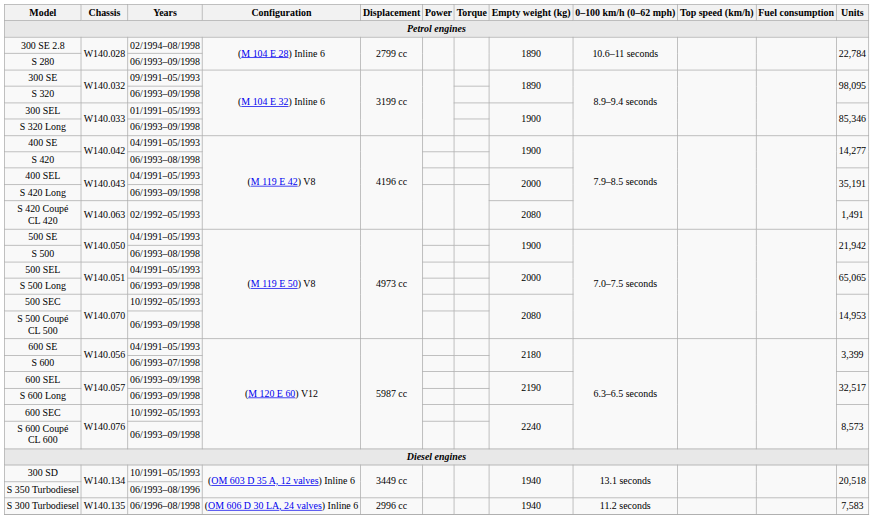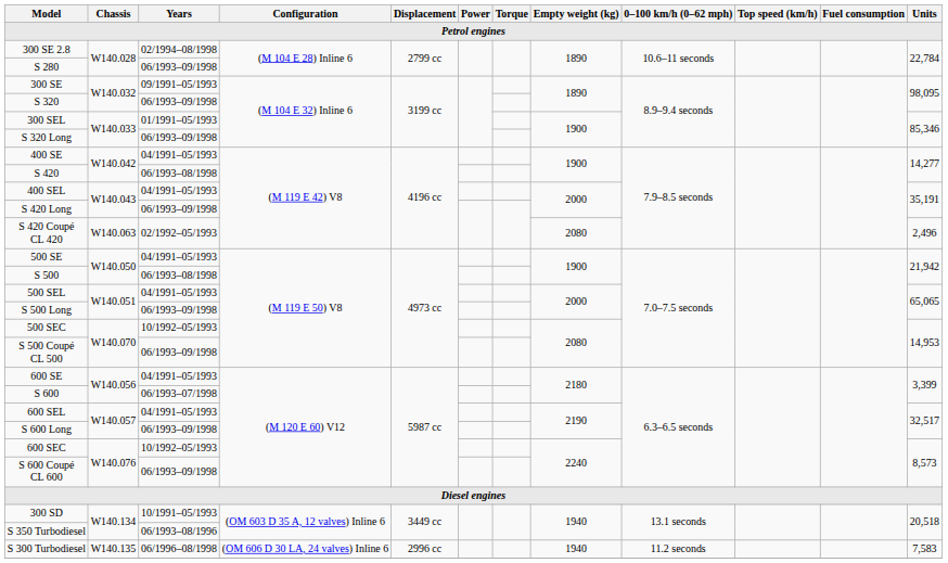S 420 Coupé CL 420 | Units: 1,491 -> 2,496
600 SEL | Years: 06/1993–09/1998 -> 04/1991–05/1993
